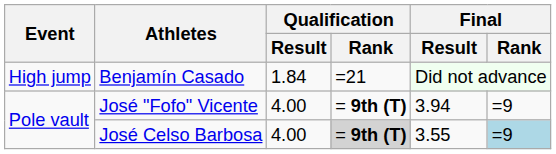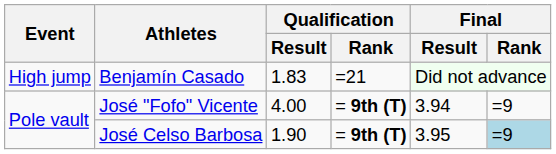Benjamín Casado | Qualification / Result: 1.84 -> 1.83
José Celso Barbosa | Qualification / Result: 4.00 -> 1.90
José Celso Barbosa | Qualification / Rank: lightgrey background -> no background
José Celso Barbosa | Final / Result: 3.55 -> 3.95
